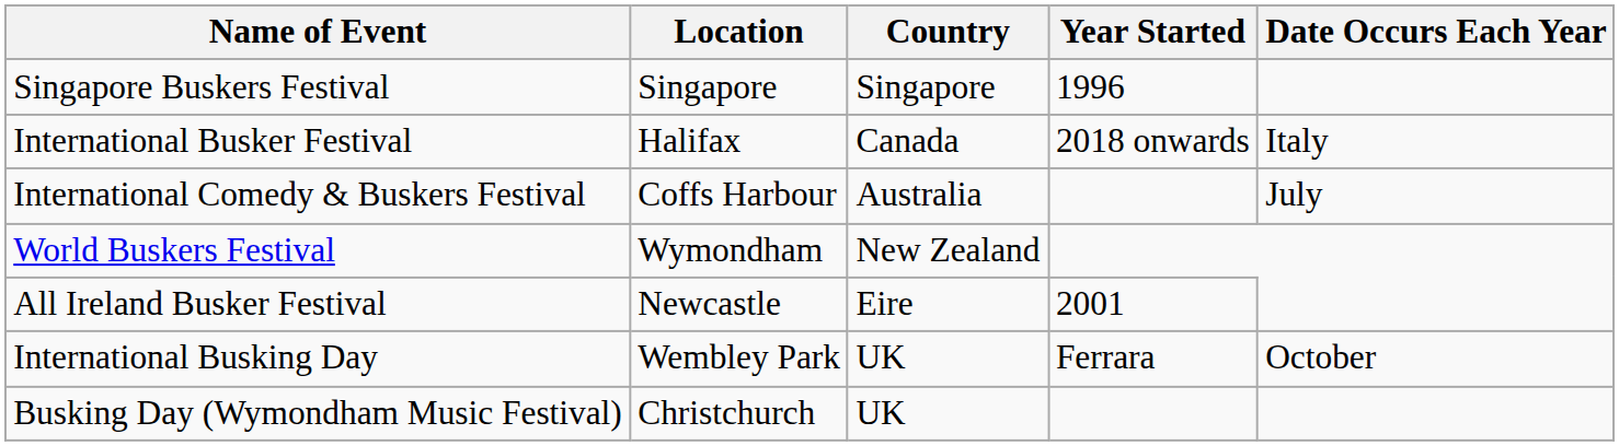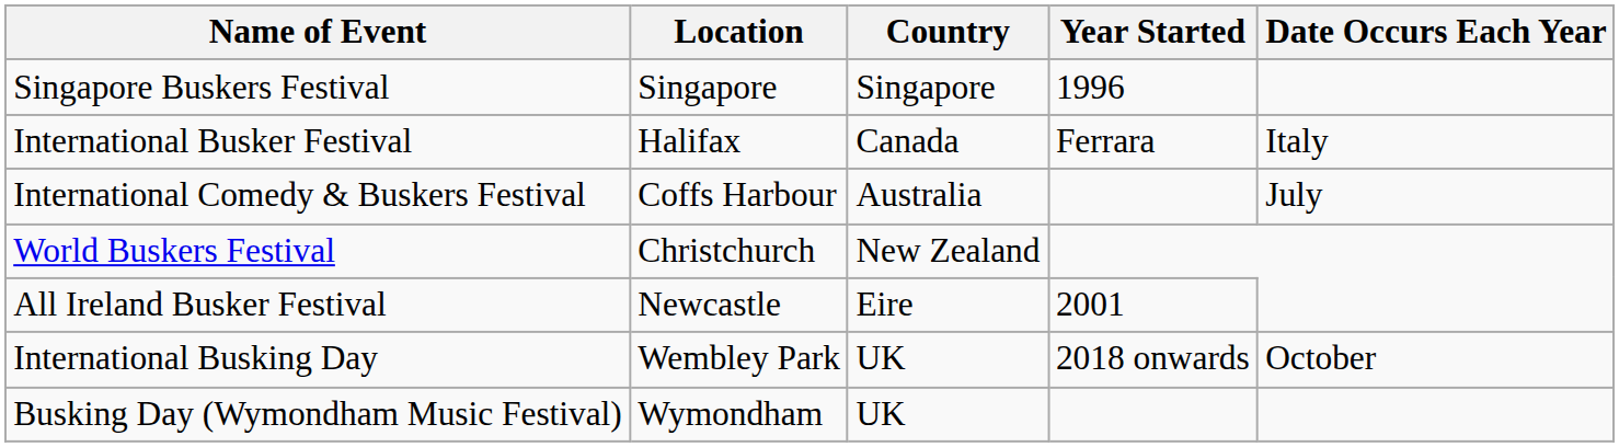International Busker Festival | Year Started: 2018 onwards -> Ferrara
World Buskers Festival | Location: Wymondham -> Christchurch
International Busking Day | Year Started: Ferrara -> 2018 onwards
Busking Day (Wymondham Music Festival) | Location: Christchurch -> Wymondham
